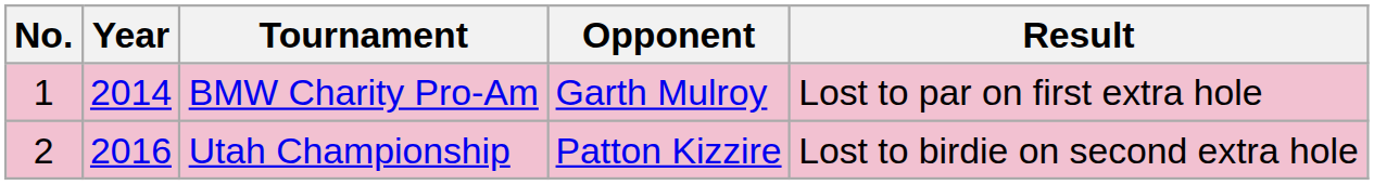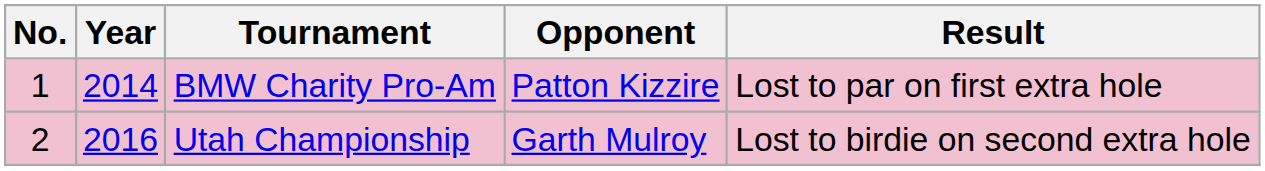BMW Charity Pro-Am | Opponent: Garth Mulroy -> Patton Kizzire
Utah Championship | Opponent: Patton Kizzire -> Garth Mulroy
